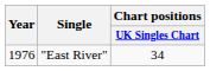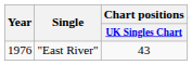"East River" | Chart positions / UK Singles Chart: 34 -> 43
